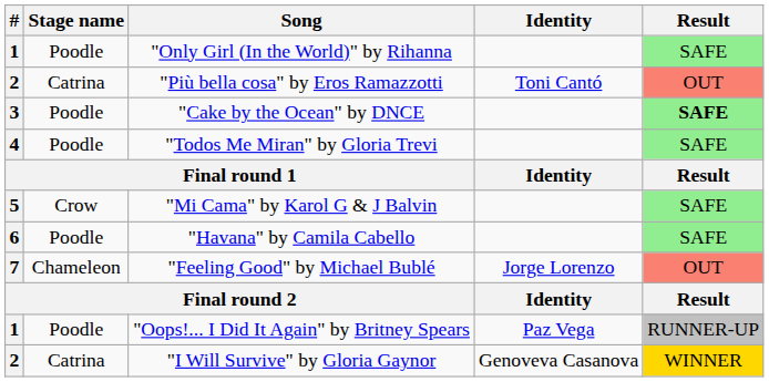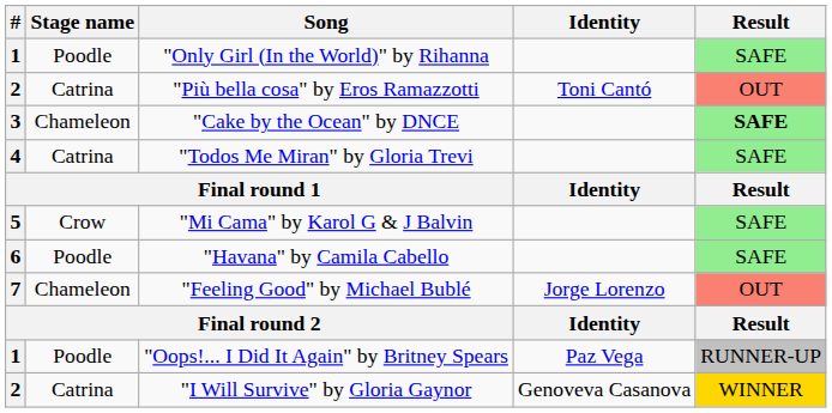"Cake by the Ocean" by DNCE | Stage name: Poodle -> Chameleon
"Todos Me Miran" by Gloria Trevi | Stage name: Poodle -> Catrina
